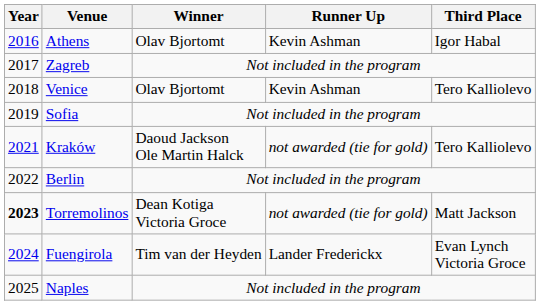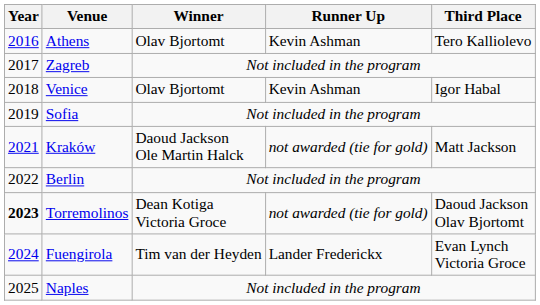Athens | Third Place: Igor Habal -> Tero Kalliolevo
Venice | Third Place: Tero Kalliolevo -> Igor Habal
Kraków | Third Place: Tero Kalliolevo -> Matt Jackson
Torremolinos | Third Place: Matt Jackson -> Daoud Jackson Olav Bjortomt
